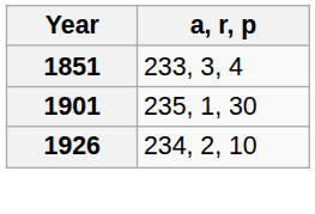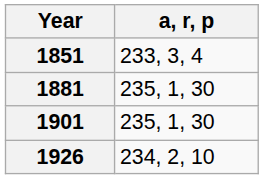+ row: 1881 | 235, 1, 30
